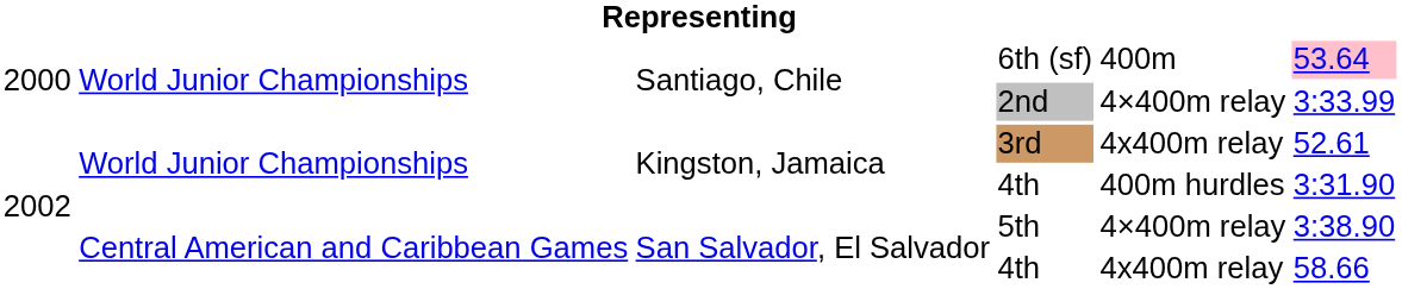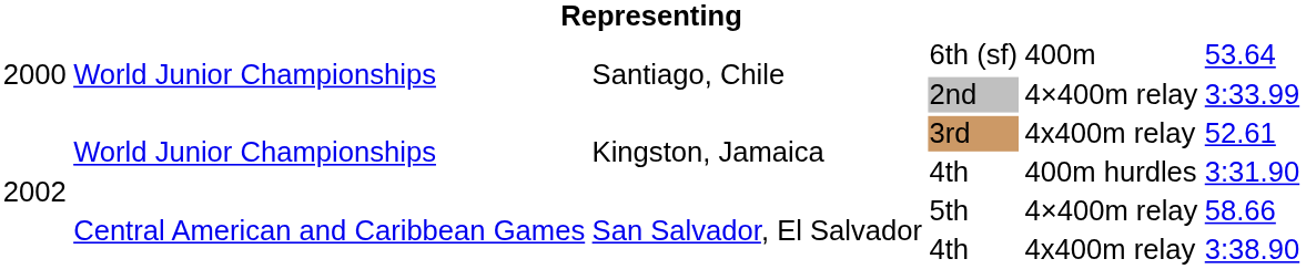6th (sf) | column 6: pink background -> no background
5th | column 6: 3:38.90 -> 58.66
San Salvador, El Salvador / 4th | column 6: 58.66 -> 3:38.90
